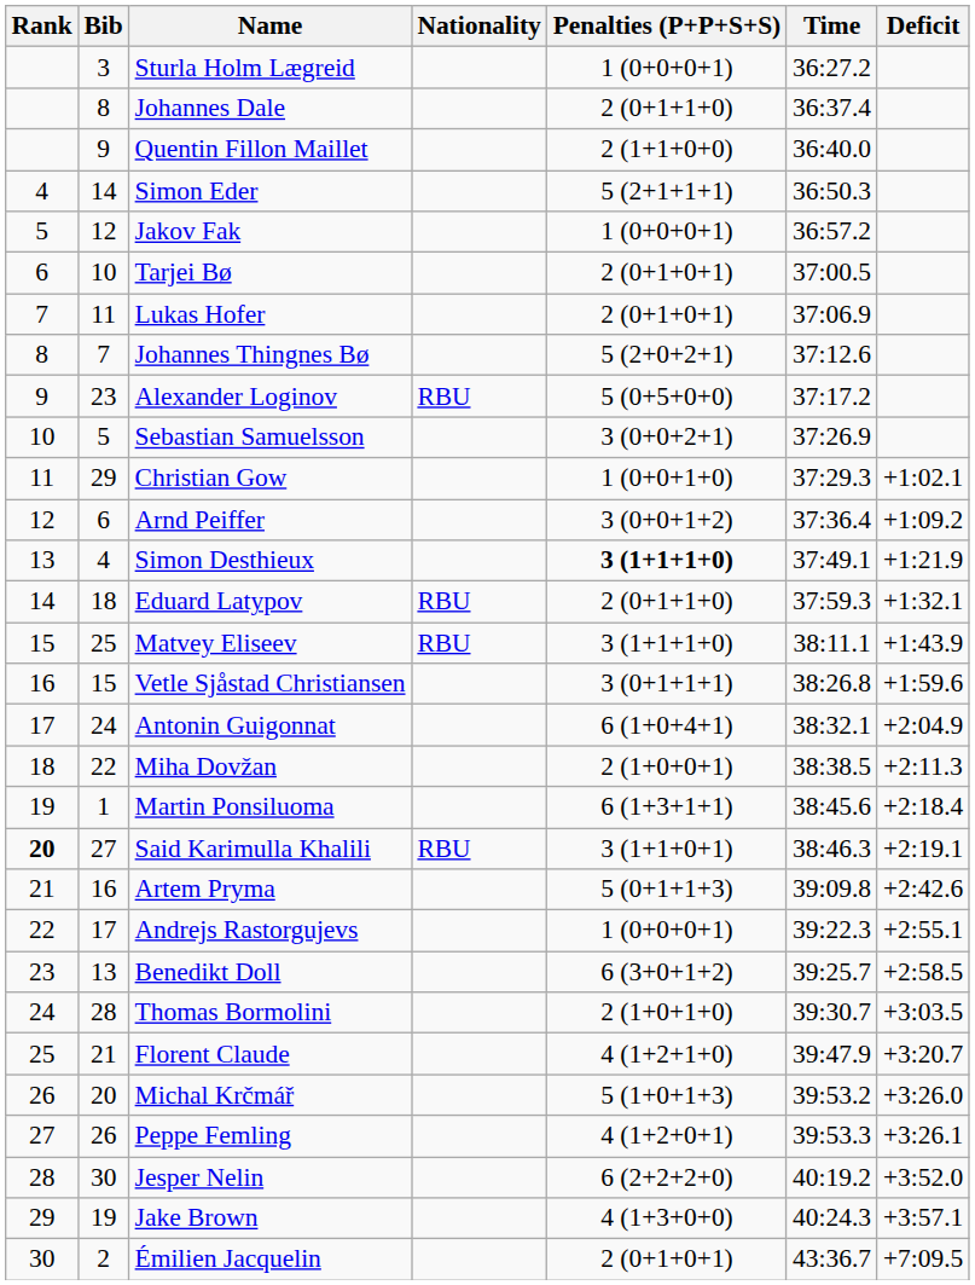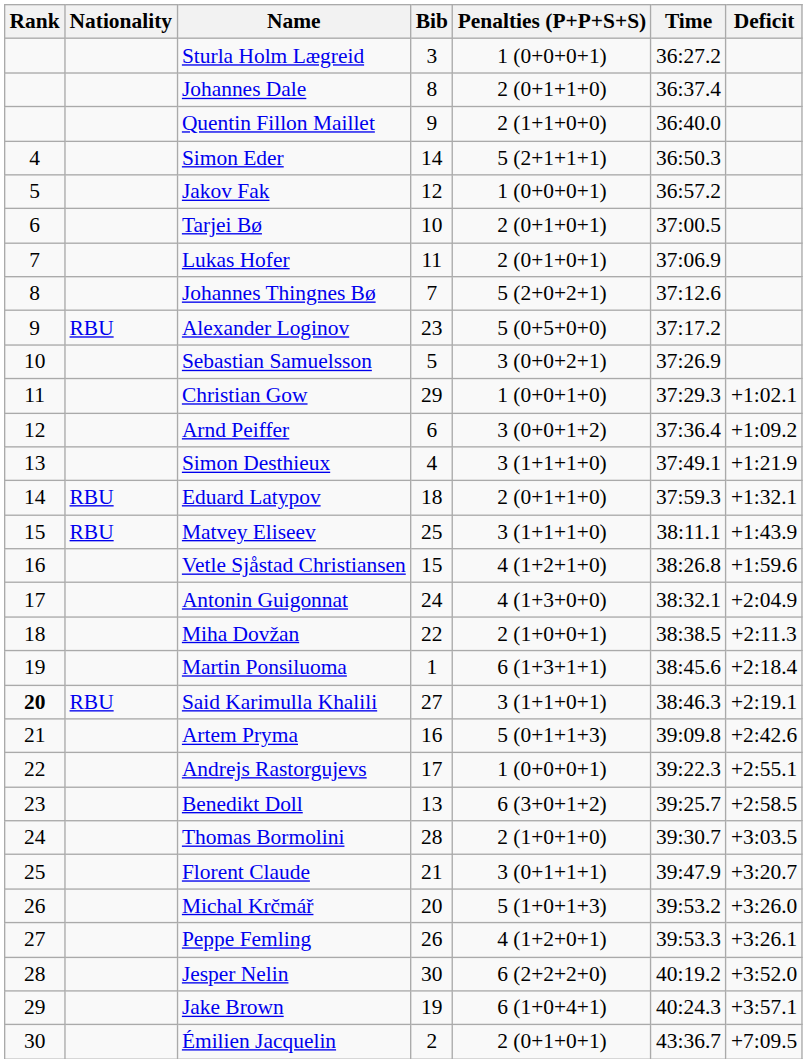columns swapped: Bib <-> Nationality
Simon Desthieux | Penalties (P+P+S+S): bold -> normal
Vetle Sjåstad Christiansen | Penalties (P+P+S+S): 3 (0+1+1+1) -> 4 (1+2+1+0)
Antonin Guigonnat | Penalties (P+P+S+S): 6 (1+0+4+1) -> 4 (1+3+0+0)
Florent Claude | Penalties (P+P+S+S): 4 (1+2+1+0) -> 3 (0+1+1+1)
Jake Brown | Penalties (P+P+S+S): 4 (1+3+0+0) -> 6 (1+0+4+1)
